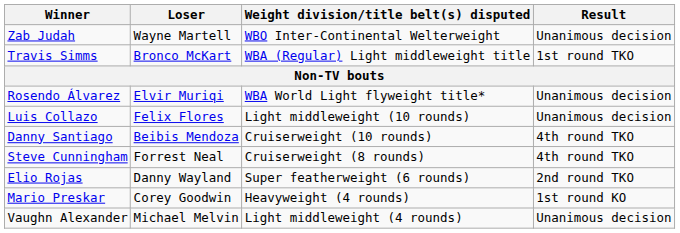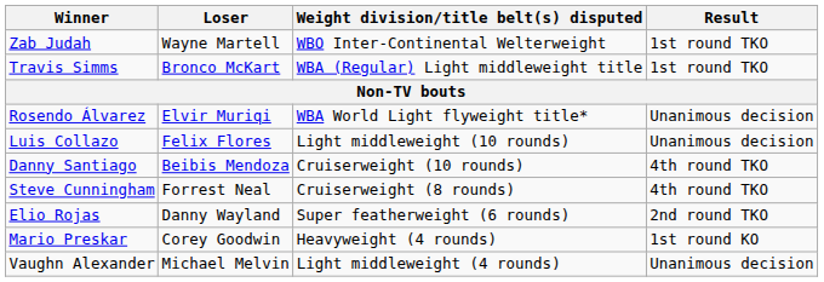Zab Judah | Result: Unanimous decision -> 1st round TKO
